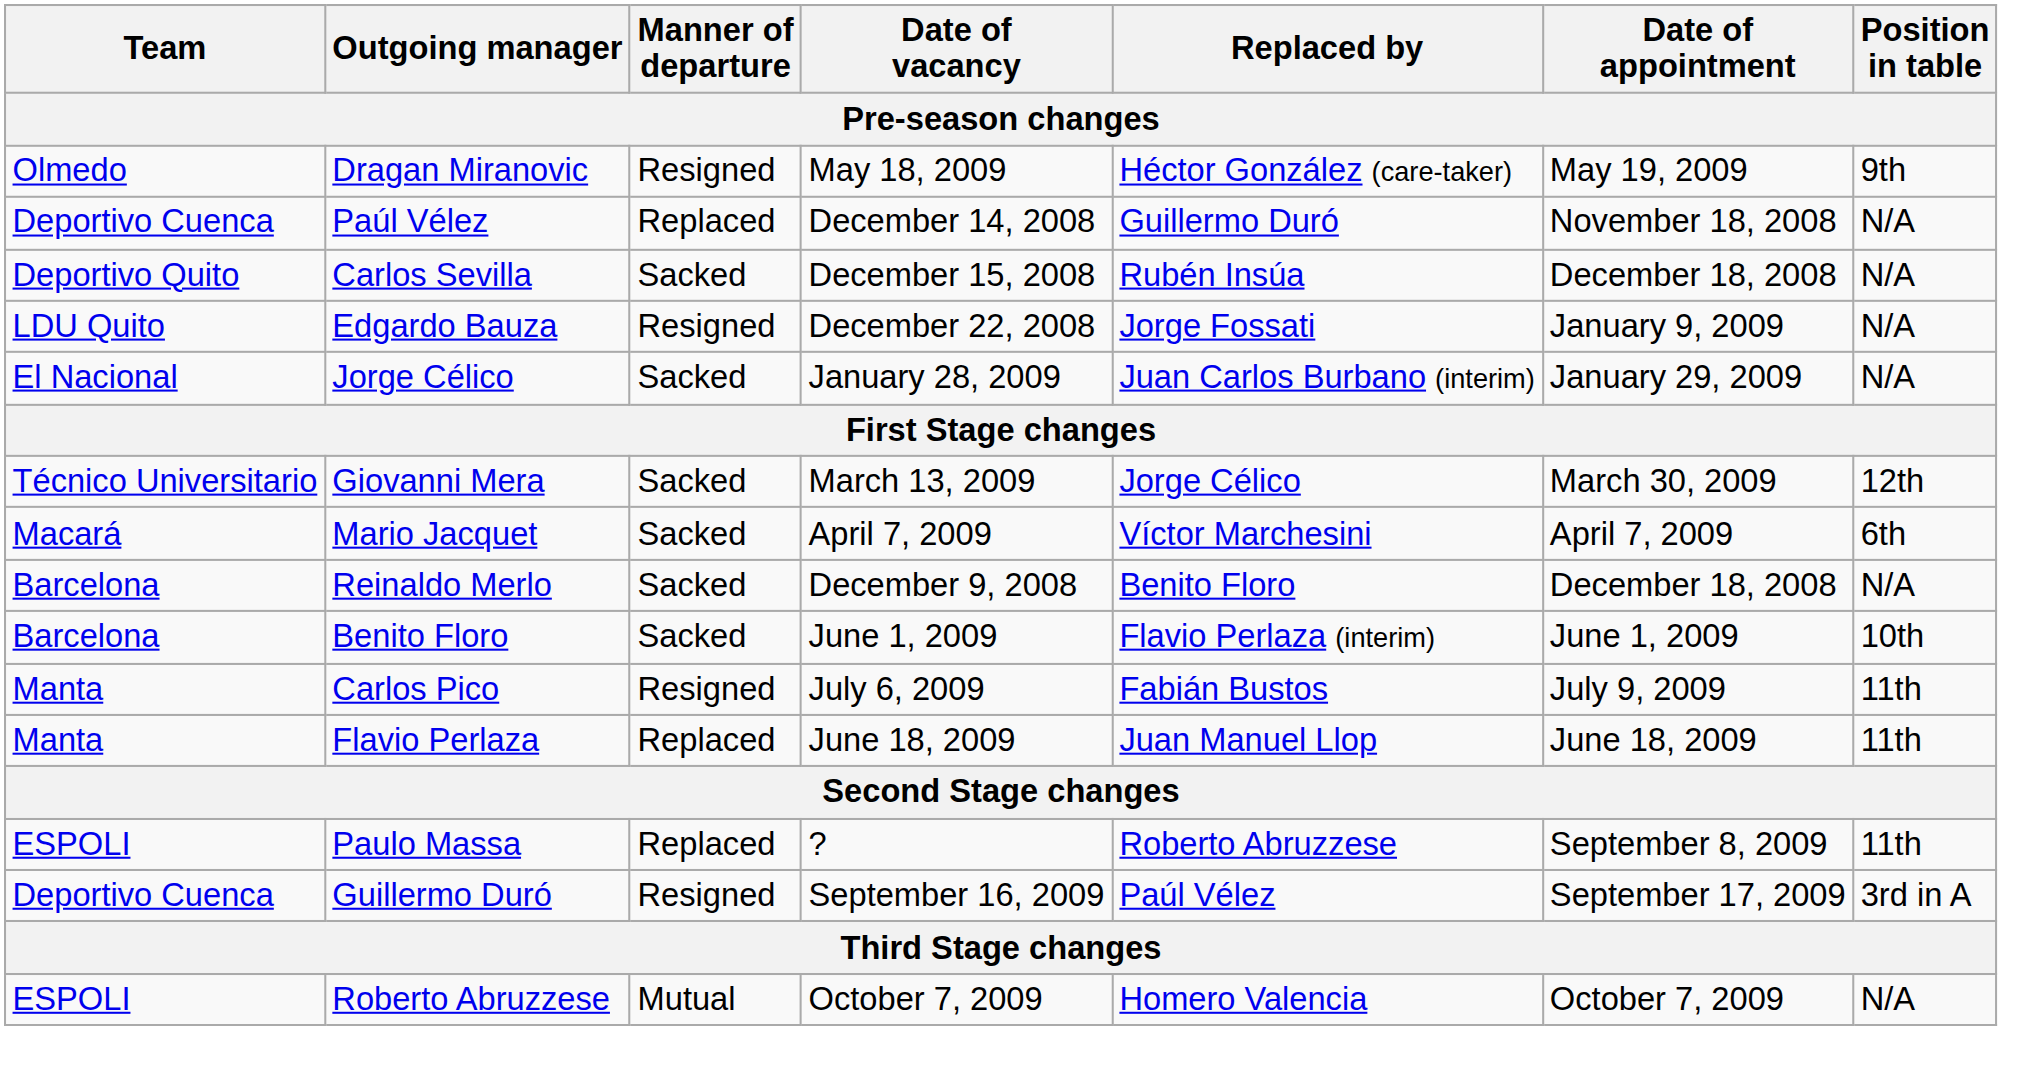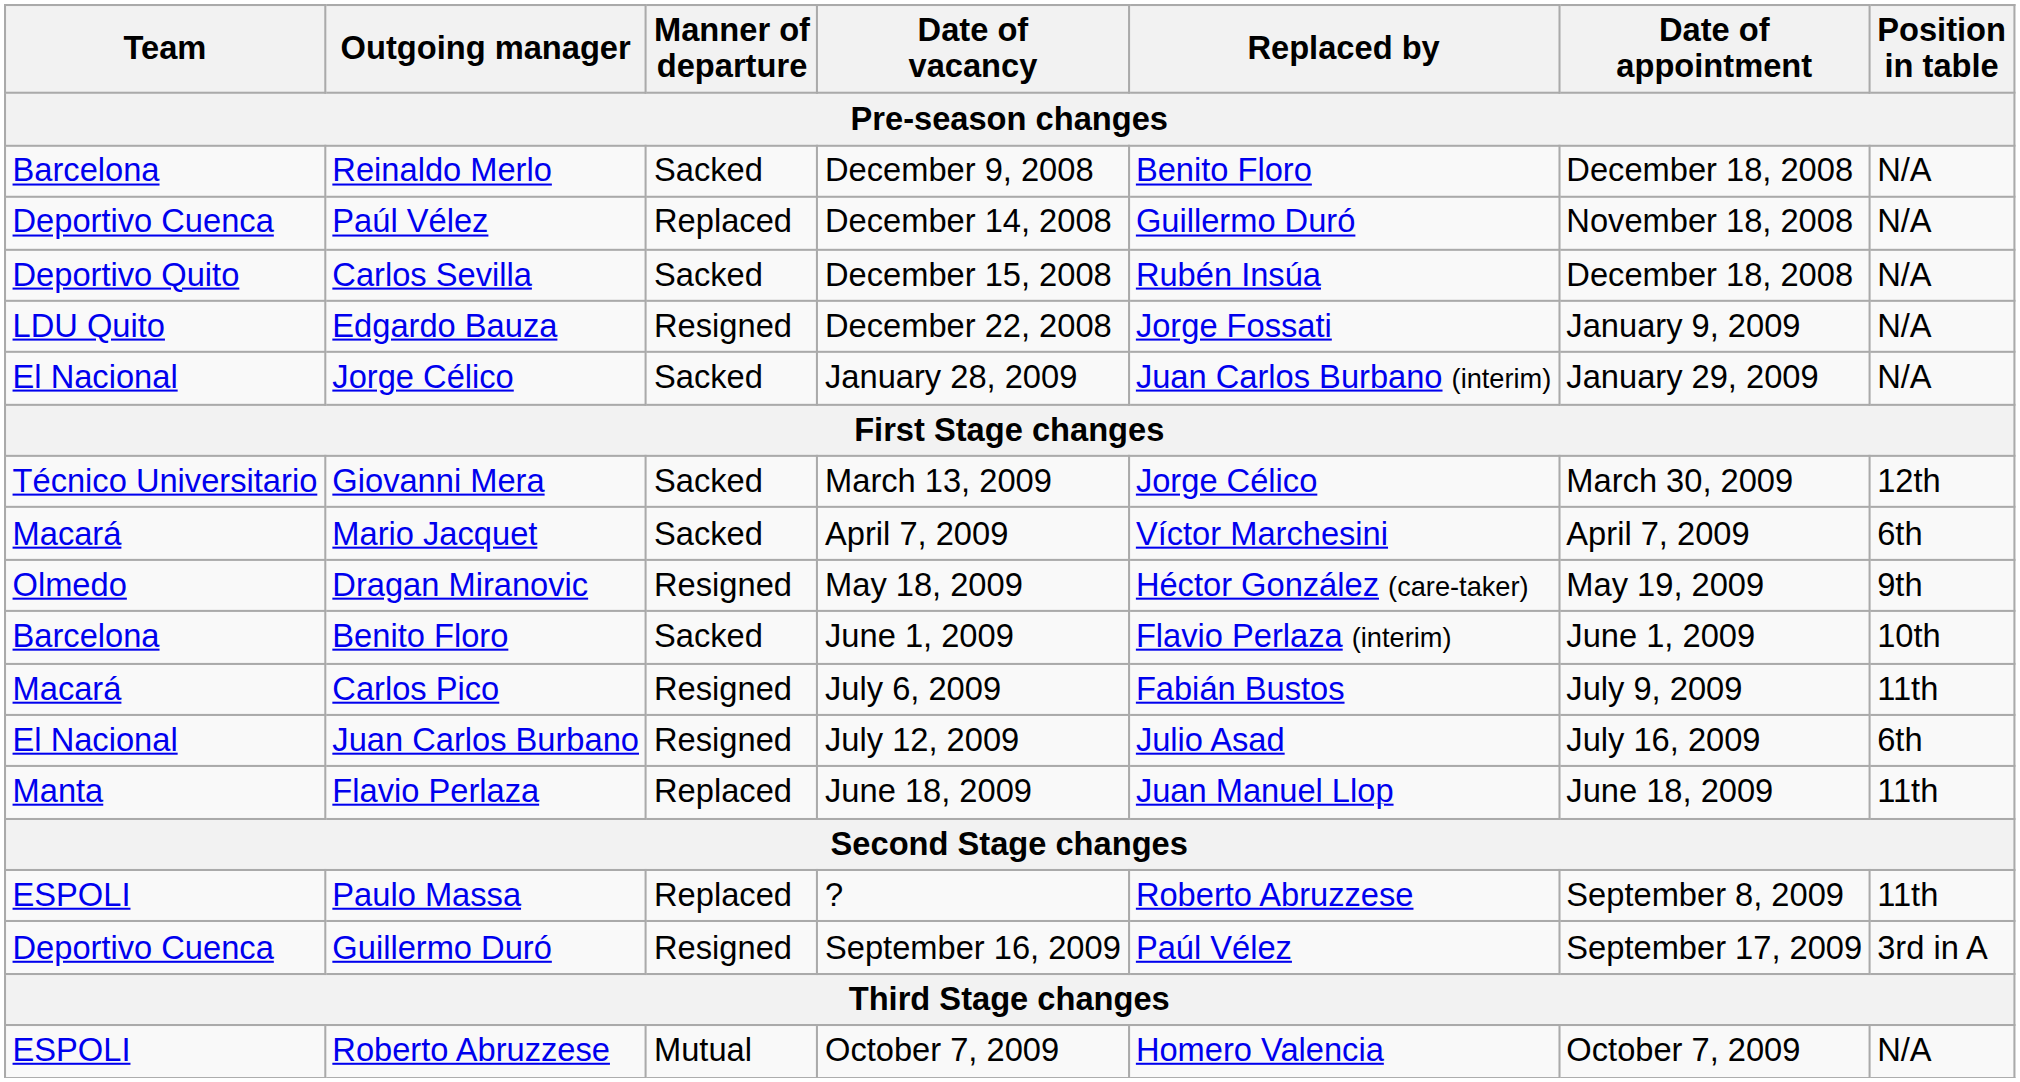rows swapped: Reinaldo Merlo <-> Dragan Miranovic
Carlos Pico | Team: Manta -> Macará
+ row: El Nacional | Juan Carlos Burbano | Resigned | July 12, 2009 | Julio Asad | July 16, 2009 | 6th
